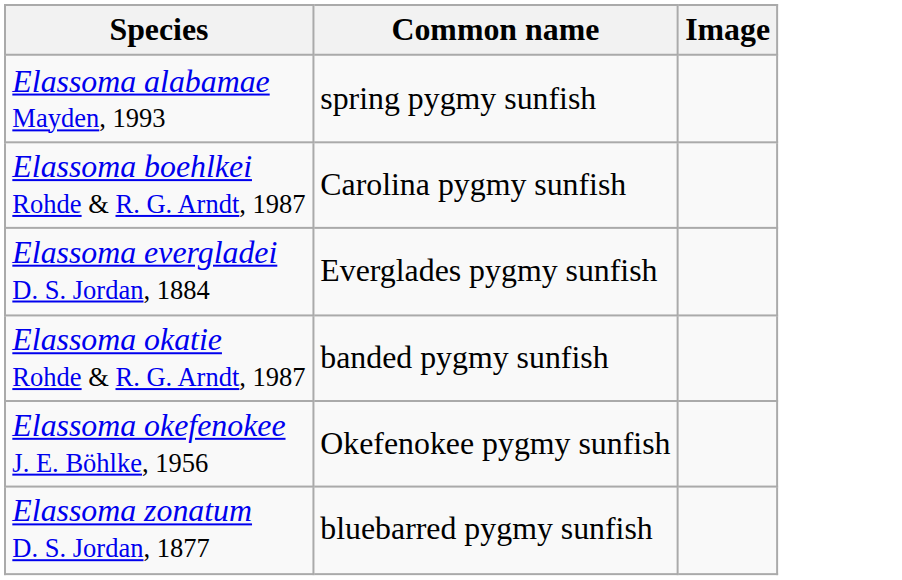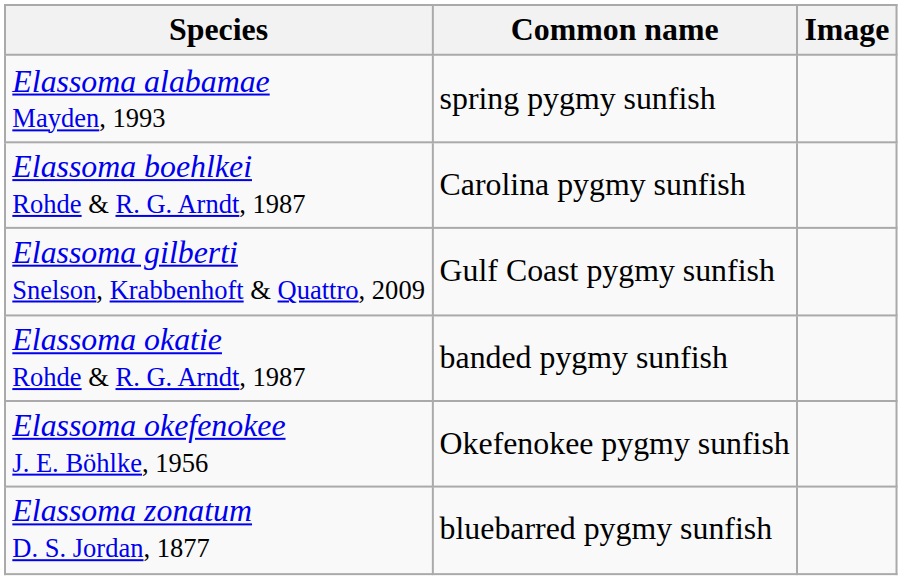- row: Elassoma evergladei D. S. Jordan, 1884 | Everglades pygmy sunfish
+ row: Elassoma gilberti Snelson, Krabbenhoft & Quattro, 2009 | Gulf Coast pygmy sunfish
